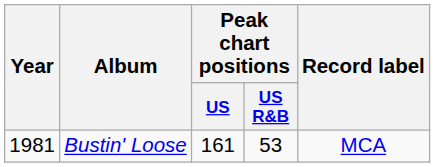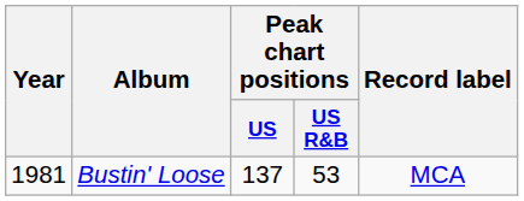Bustin' Loose | Peak chart positions / US: 161 -> 137
